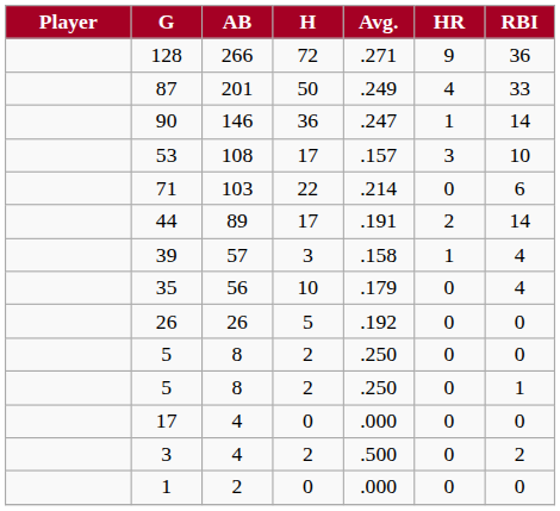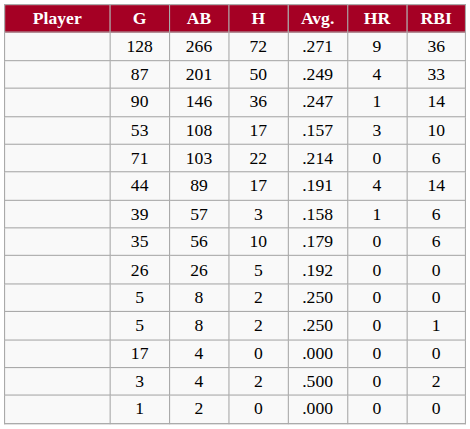44 | HR: 2 -> 4
39 | RBI: 4 -> 6
35 | RBI: 4 -> 6
